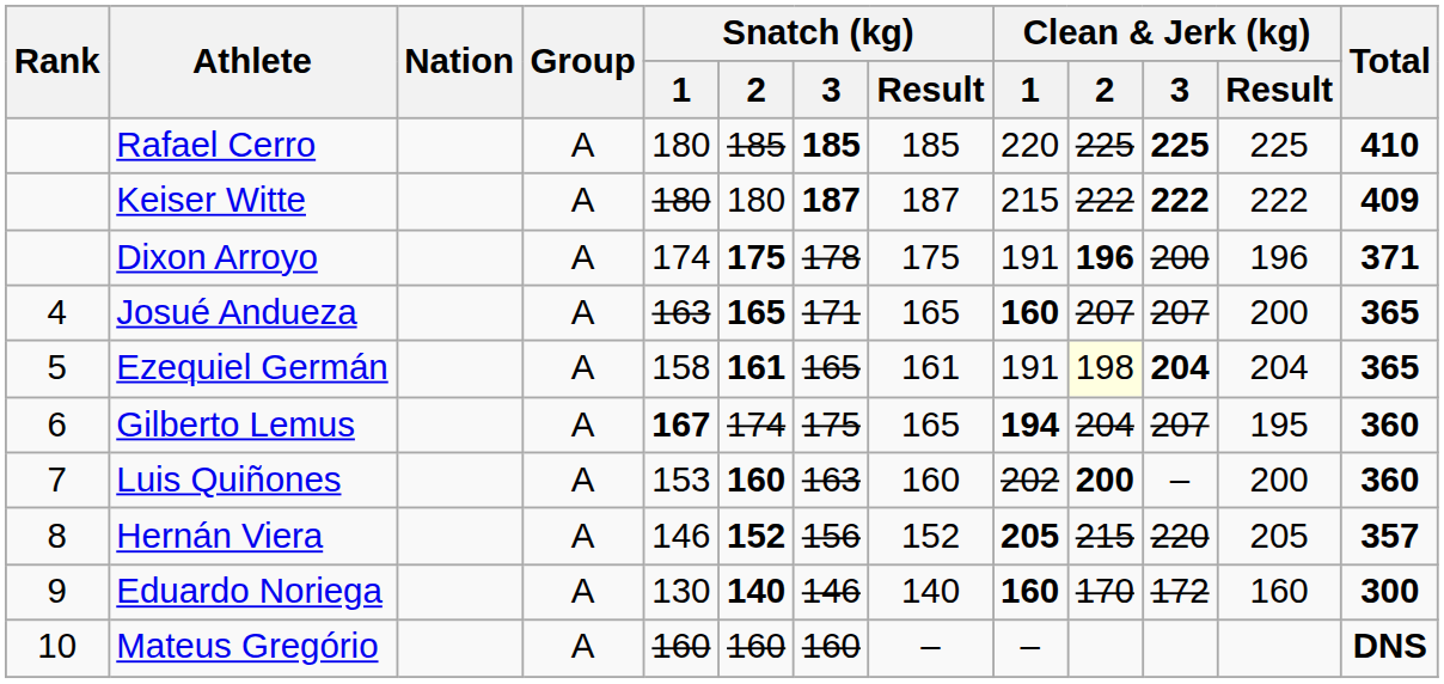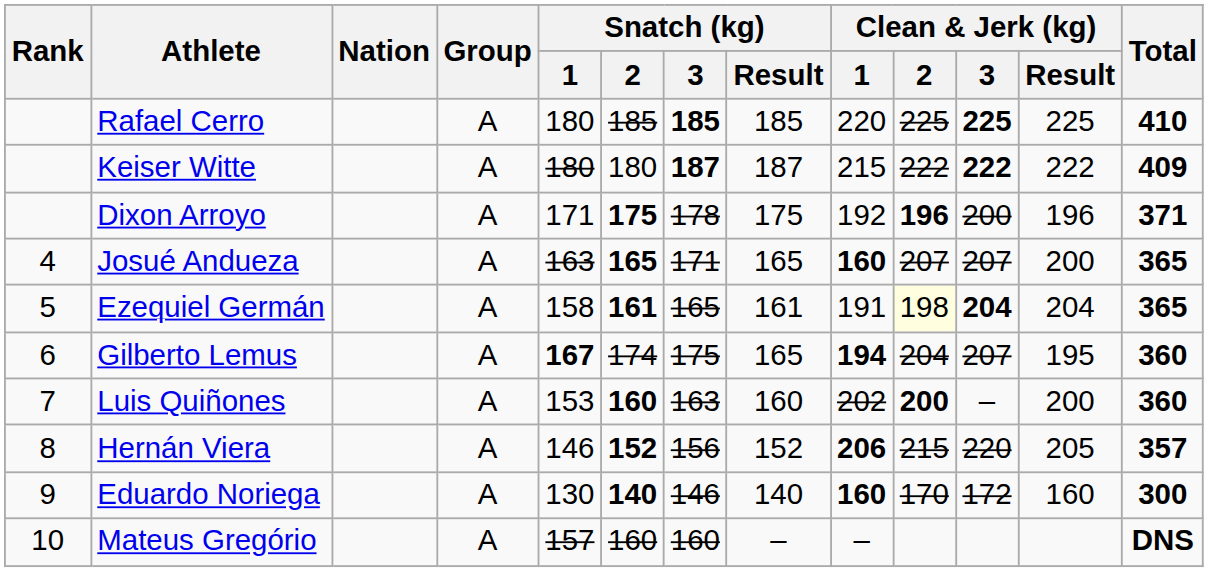Dixon Arroyo | Snatch (kg) / 1: 174 -> 171
Dixon Arroyo | Clean & Jerk (kg) / 1: 191 -> 192
Hernán Viera | Clean & Jerk (kg) / 1: 205 -> 206
Mateus Gregório | Snatch (kg) / 1: 160 -> 157
